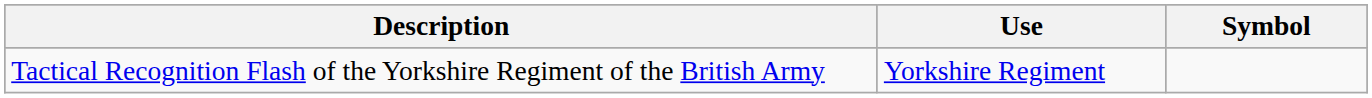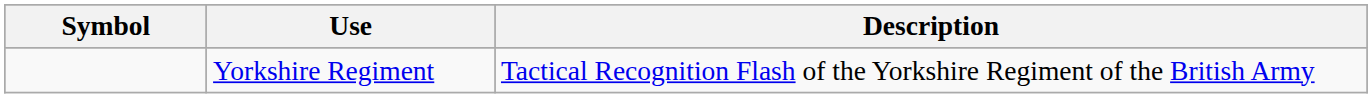columns swapped: Symbol <-> Description
